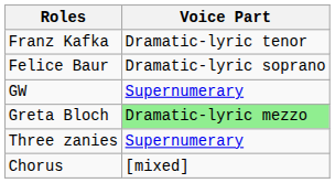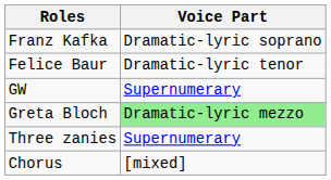Franz Kafka | Voice Part: Dramatic-lyric tenor -> Dramatic-lyric soprano
Felice Baur | Voice Part: Dramatic-lyric soprano -> Dramatic-lyric tenor
